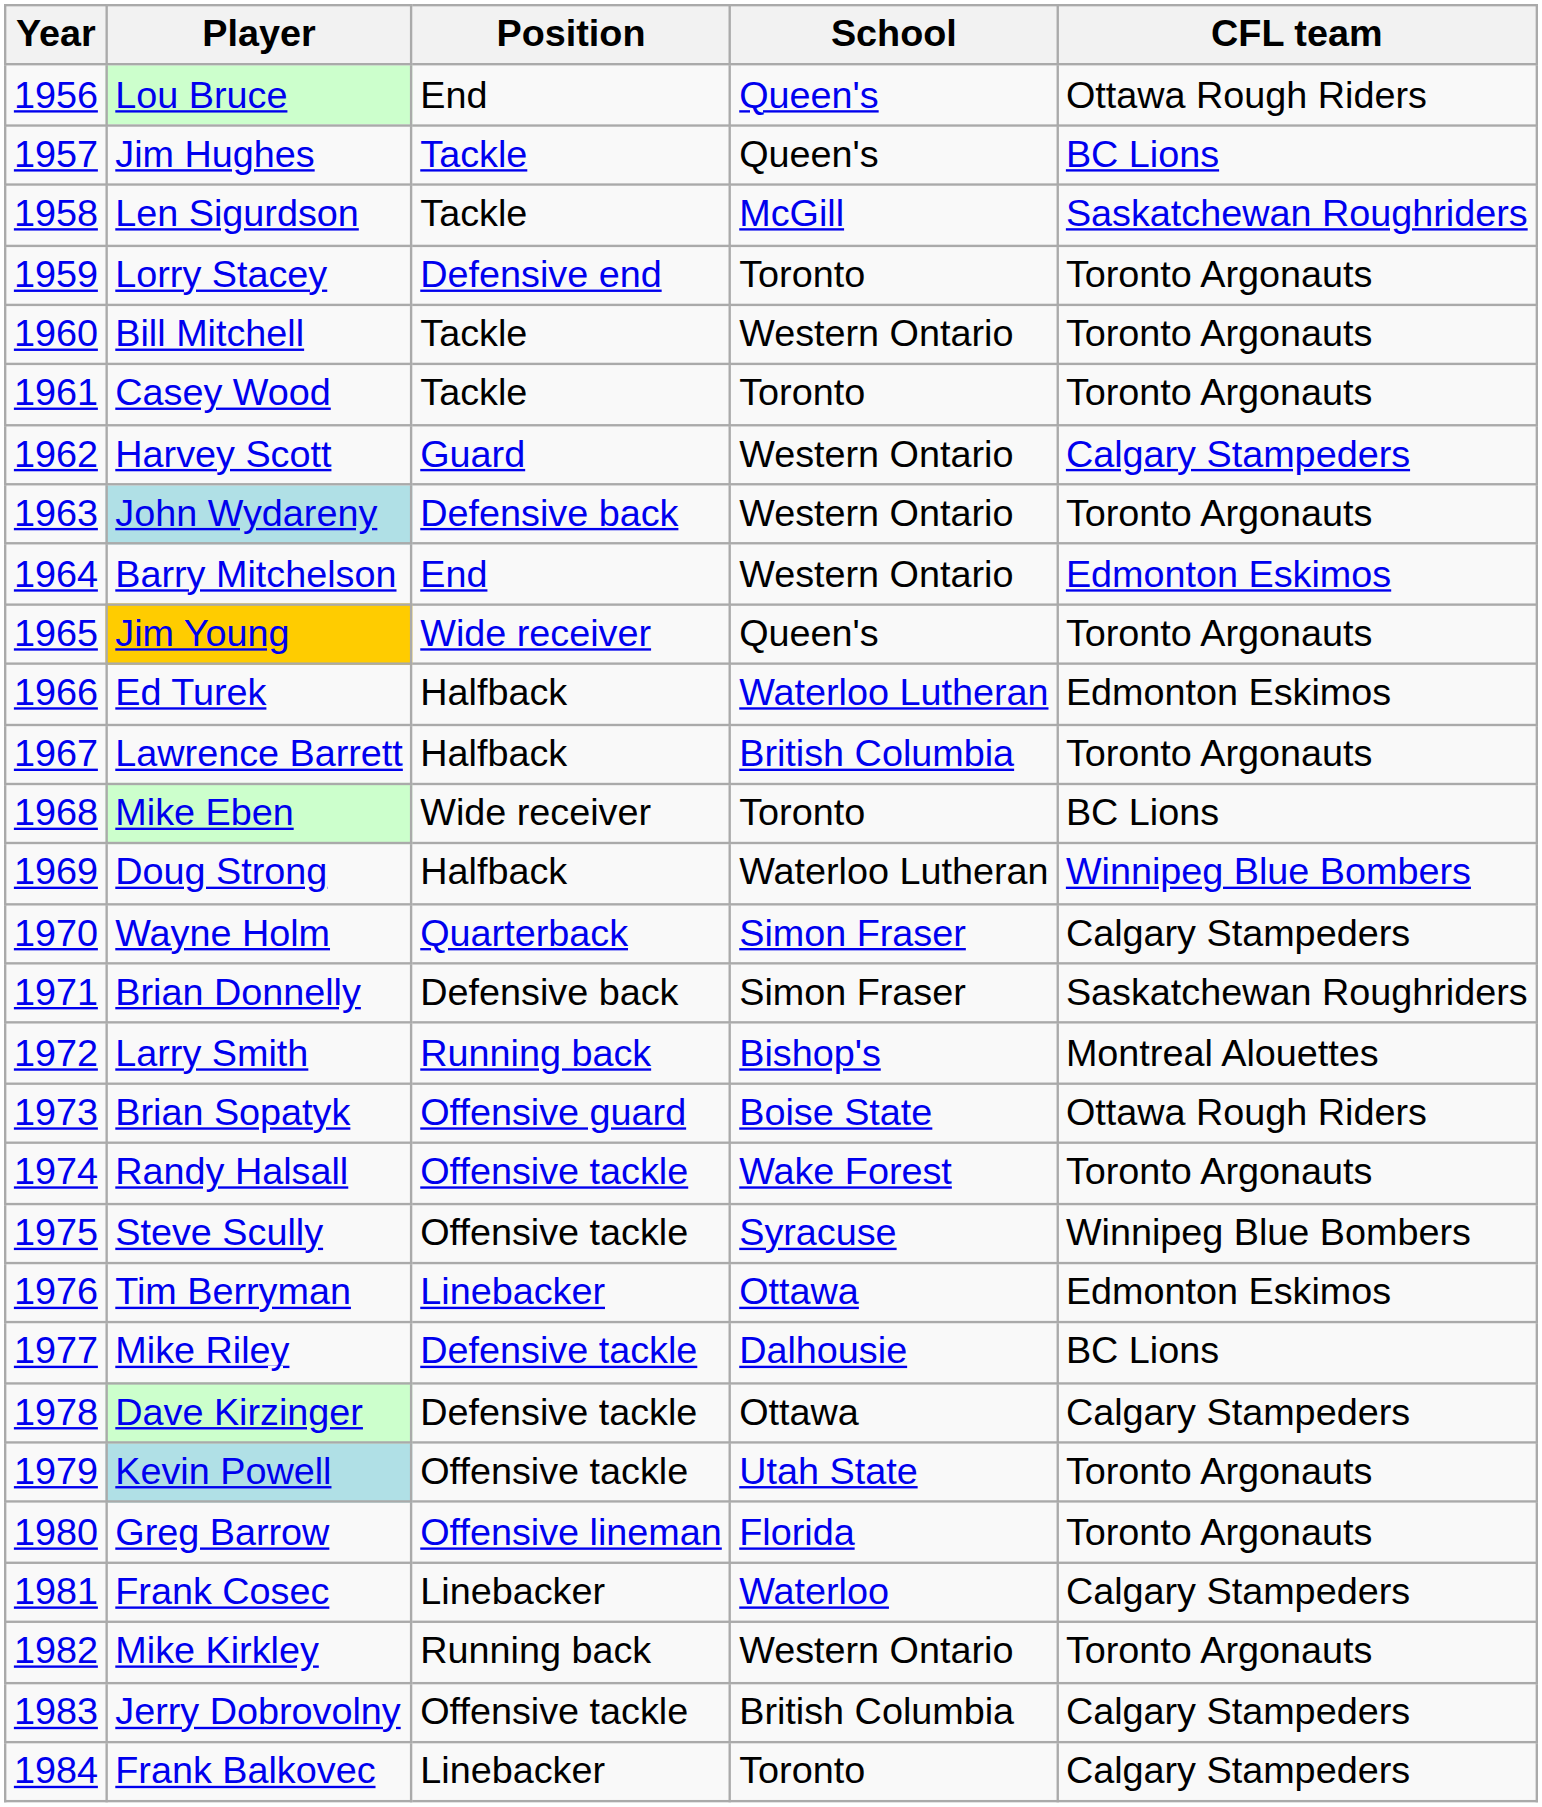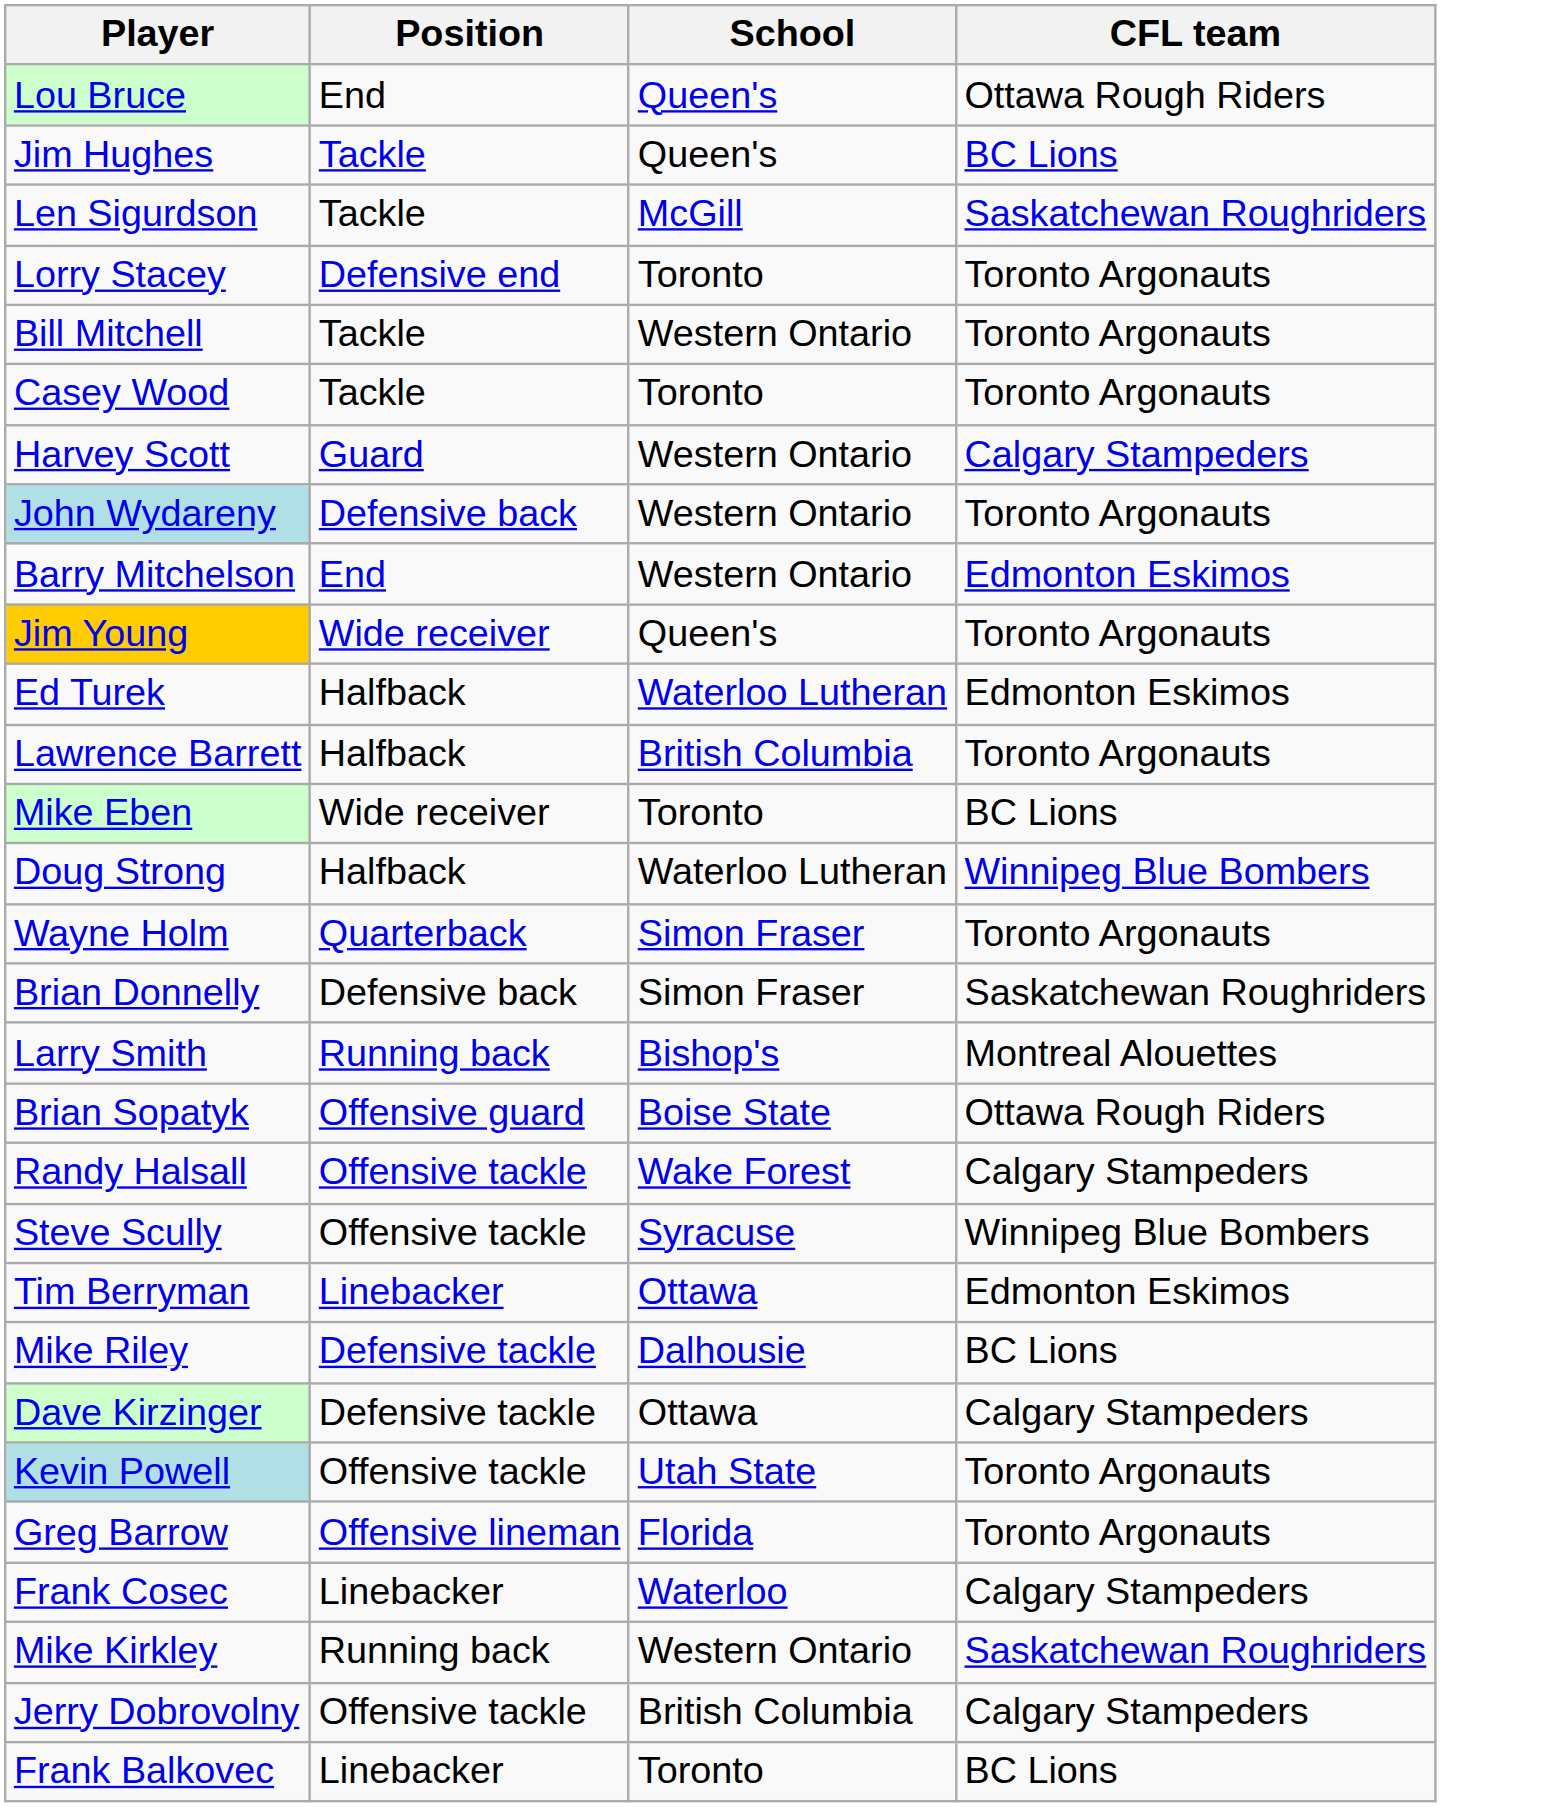- column: Year | 1956 | 1957 | 1958 | 1959 | 1960 | 1961 | 1962 | 1963 | 1964 | 1965 | 1966 | 1967 | 1968 | 1969 | 1970 | 1971 | 1972 | 1973 | 1974 | 1975 | 1976 | 1977 | 1978 | 1979 | 1980 | 1981 | 1982 | 1983 | 1984
Wayne Holm | CFL team: Calgary Stampeders -> Toronto Argonauts
Randy Halsall | CFL team: Toronto Argonauts -> Calgary Stampeders
Mike Kirkley | CFL team: Toronto Argonauts -> Saskatchewan Roughriders
Frank Balkovec | CFL team: Calgary Stampeders -> BC Lions
